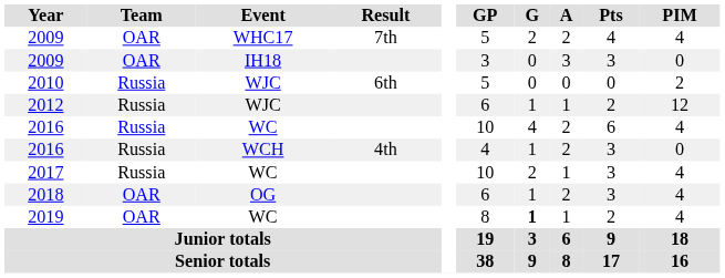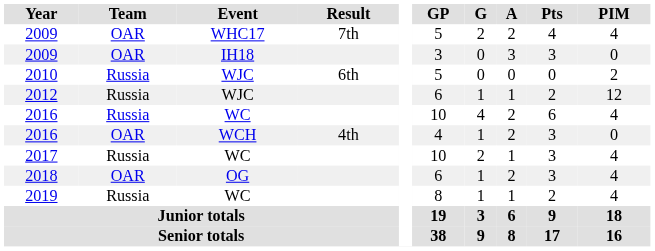2016 / WCH | Team: Russia -> OAR
2019 | Team: OAR -> Russia
2019 | G: bold -> normal
